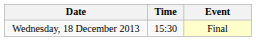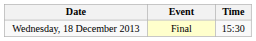columns swapped: Time <-> Event
